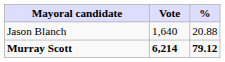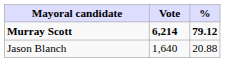rows swapped: Murray Scott <-> Jason Blanch
